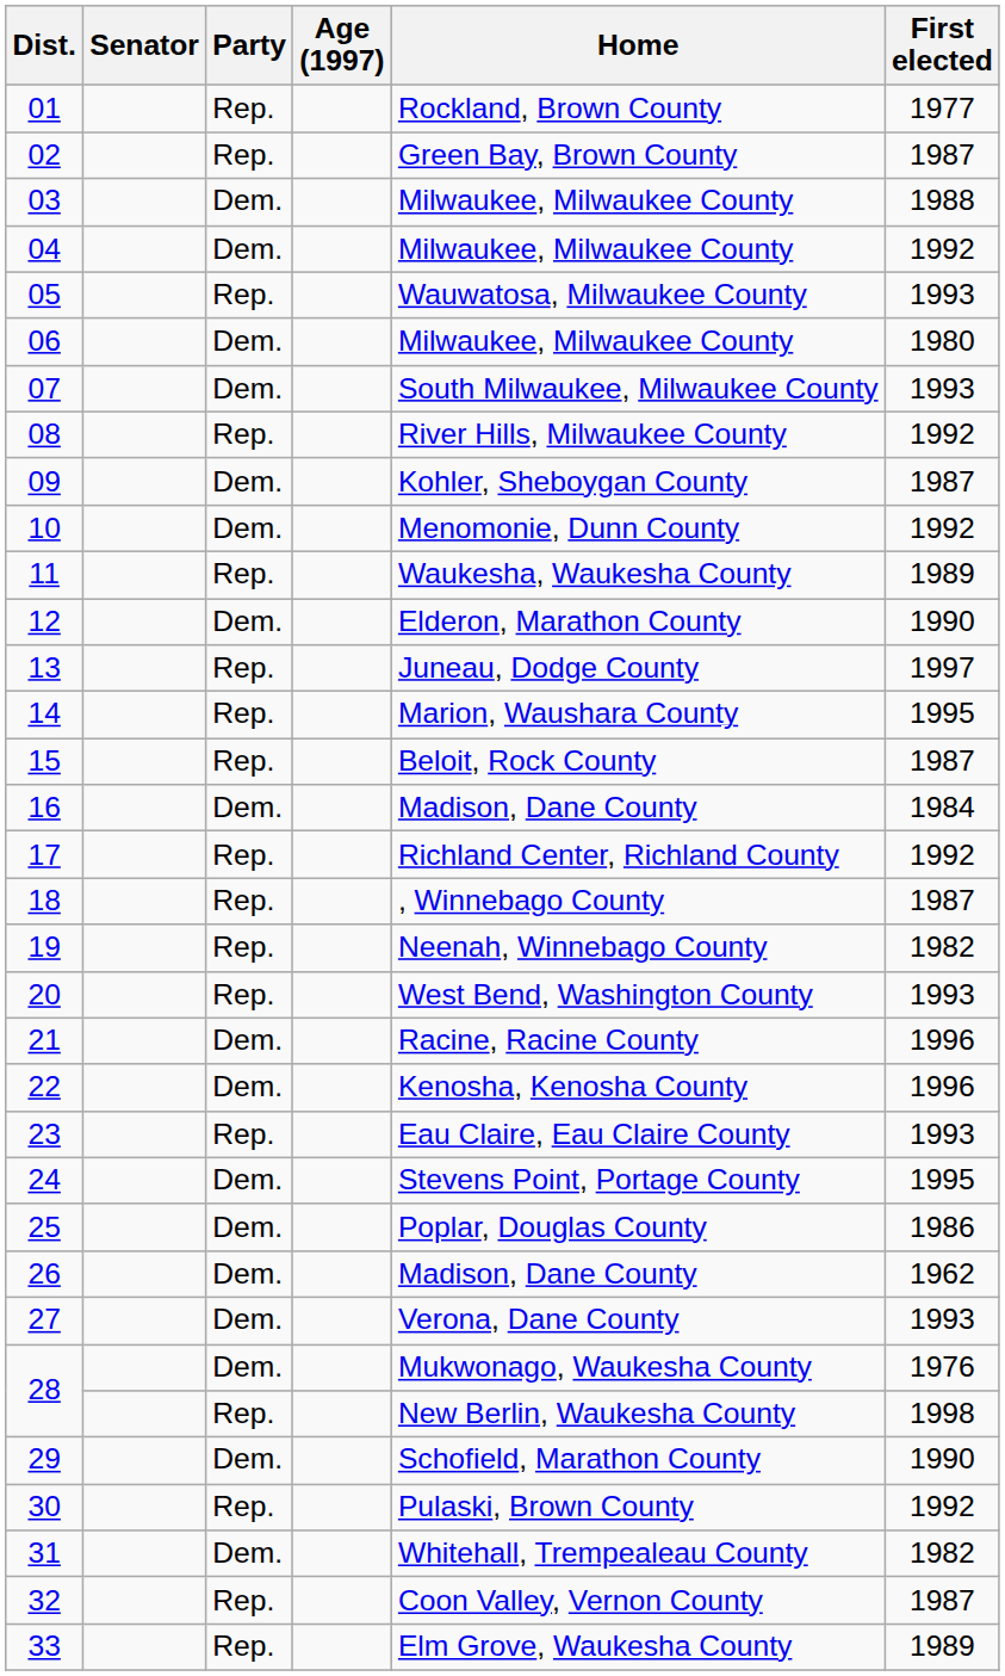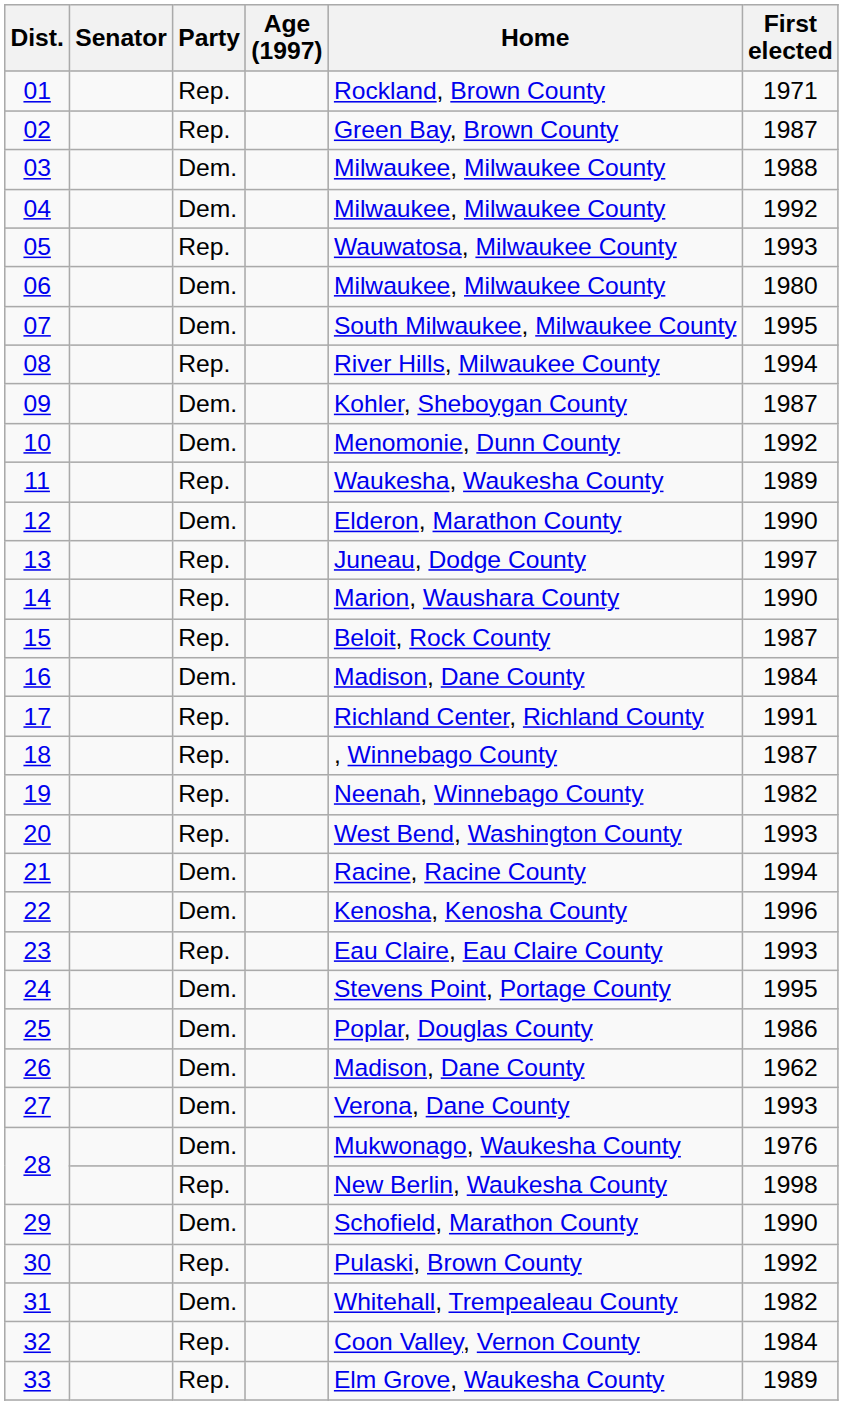01 | First elected: 1977 -> 1971
07 | First elected: 1993 -> 1995
08 | First elected: 1992 -> 1994
14 | First elected: 1995 -> 1990
17 | First elected: 1992 -> 1991
21 | First elected: 1996 -> 1994
32 | First elected: 1987 -> 1984
